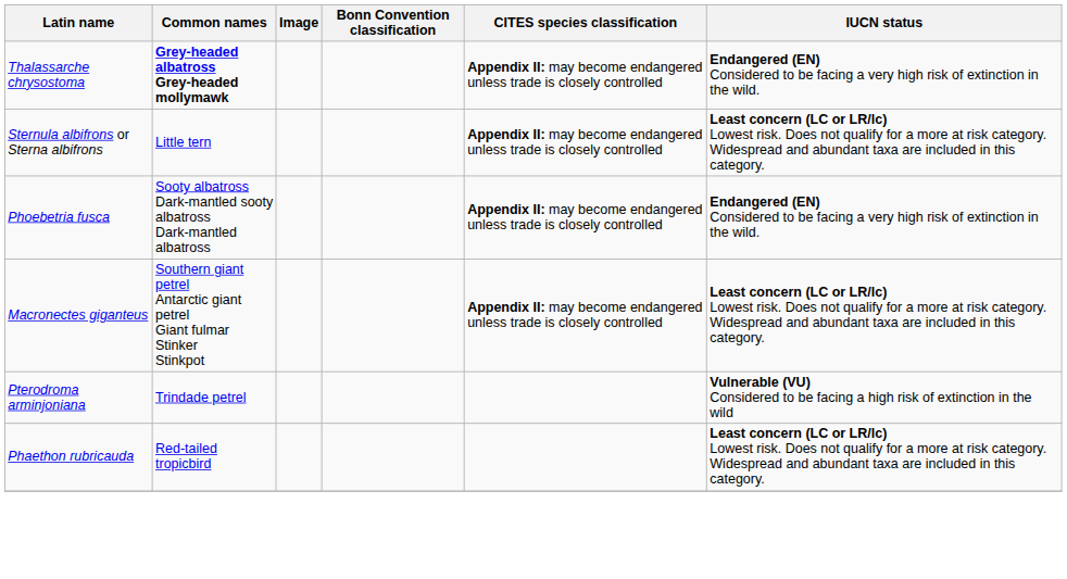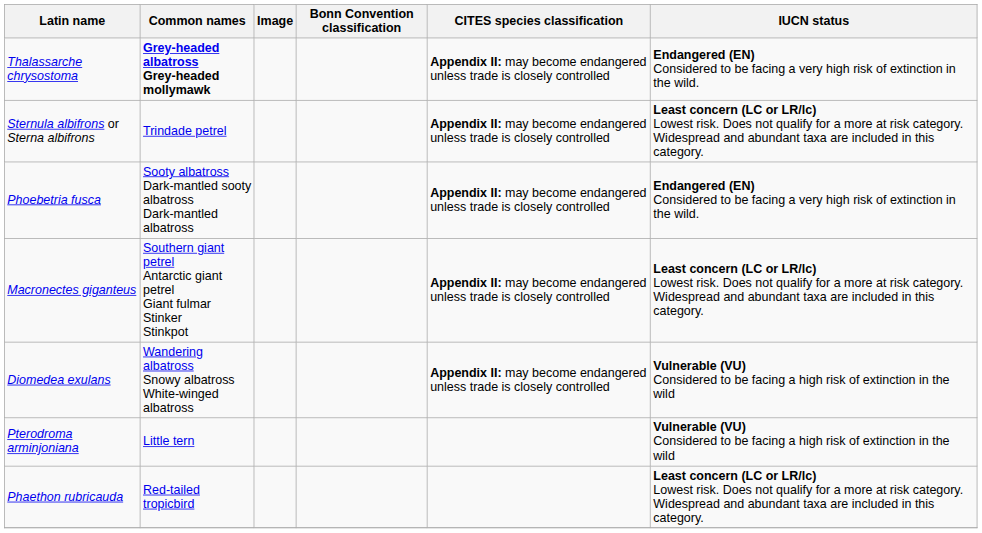Sternula albifrons or Sterna albifrons | Common names: Little tern -> Trindade petrel
+ row: Diomedea exulans | Wandering albatross Snowy albatross White-winged albatross | Appendix II: may become endangered unless trade is closely controlled | Vulnerable (VU) Considered to be facing a high risk of extinction in the wild
Pterodroma arminjoniana | Common names: Trindade petrel -> Little tern
